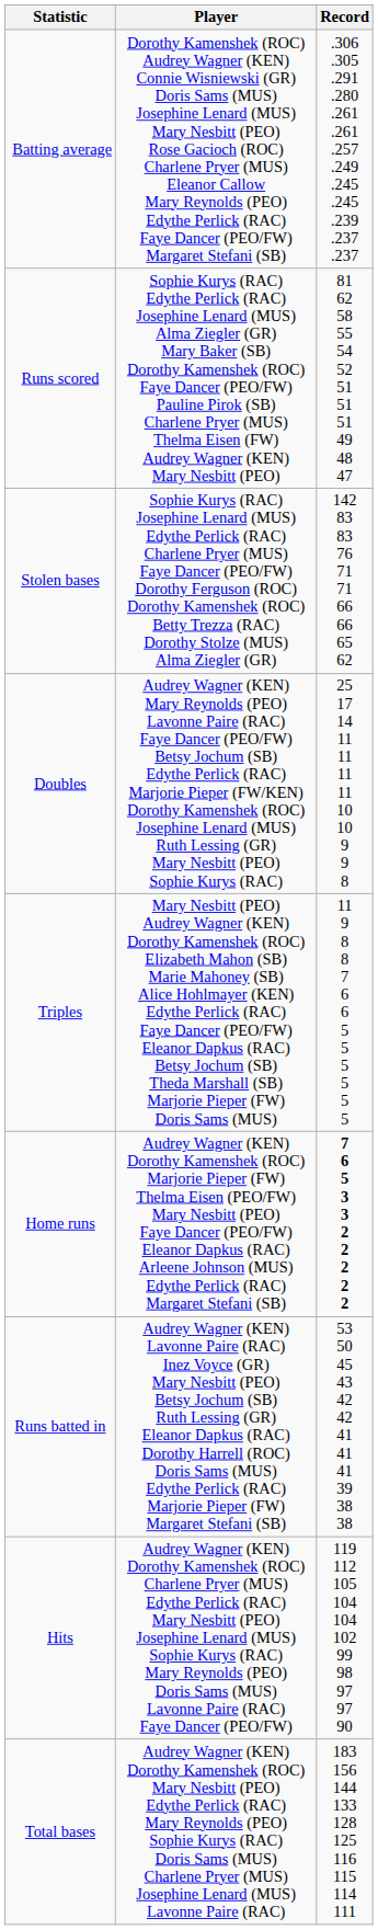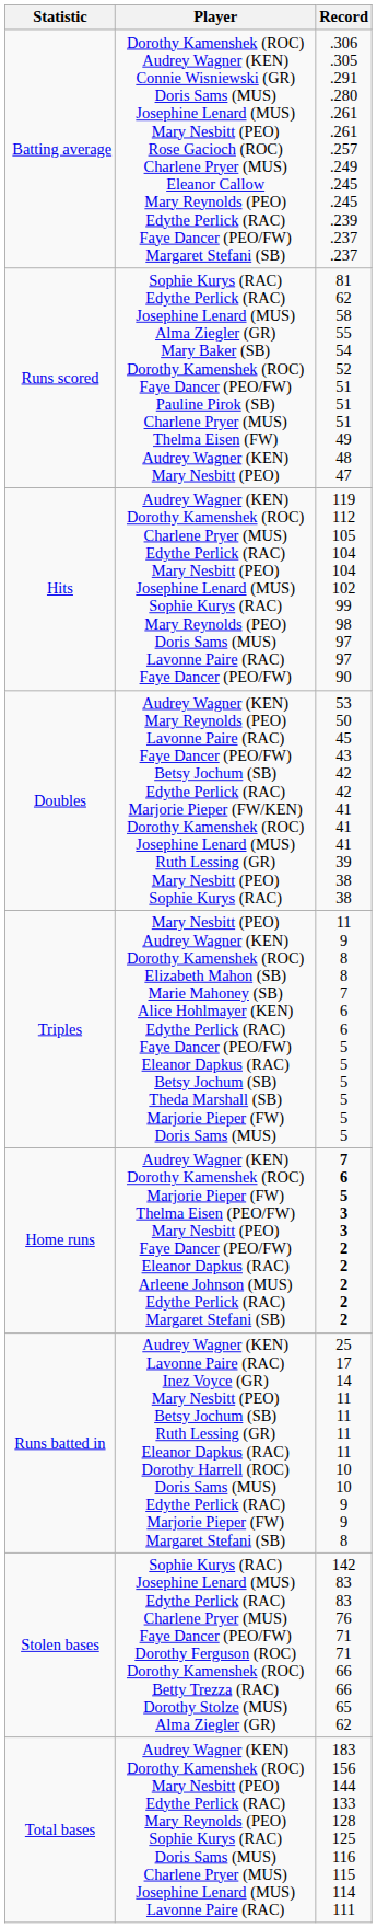rows swapped: Hits <-> Stolen bases
Doubles | Record: 25 17 14 11 11 11 11 10 10 9 9 8 -> 53 50 45 43 42 42 41 41 41 39 38 38
Runs batted in | Record: 53 50 45 43 42 42 41 41 41 39 38 38 -> 25 17 14 11 11 11 11 10 10 9 9 8
